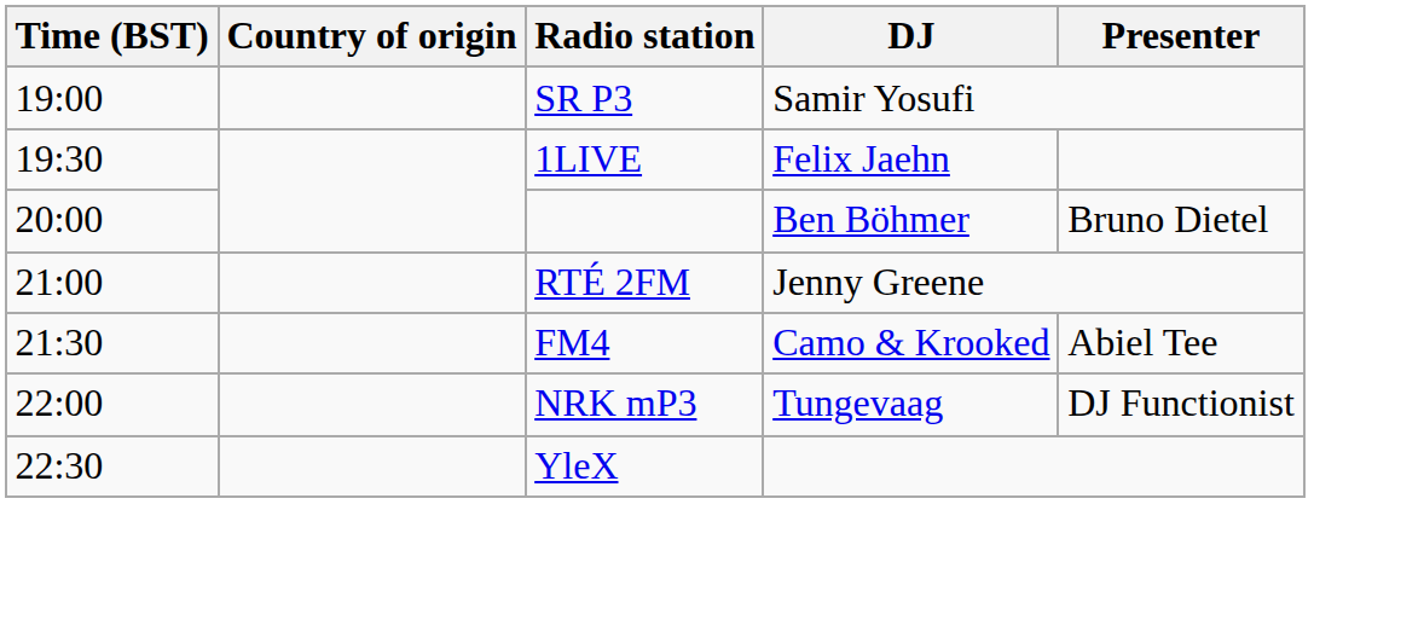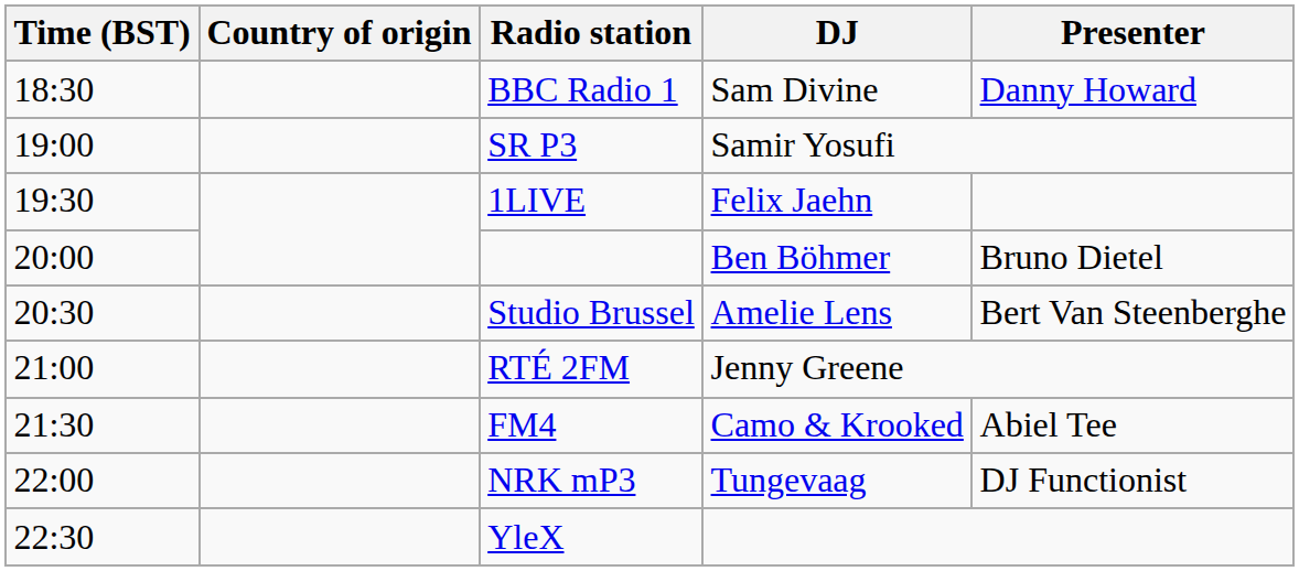+ row: 18:30 | BBC Radio 1 | Sam Divine | Danny Howard
+ row: 20:30 | Studio Brussel | Amelie Lens | Bert Van Steenberghe
